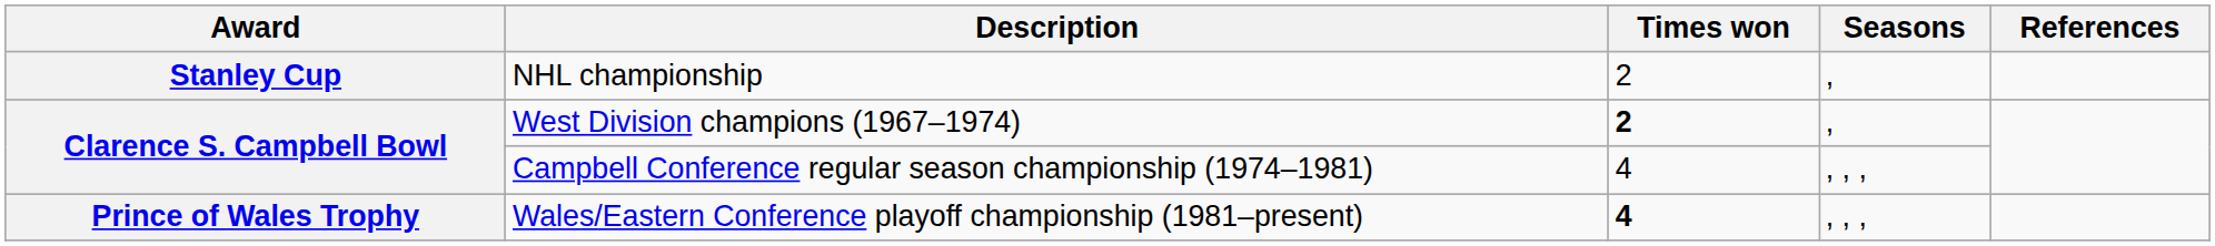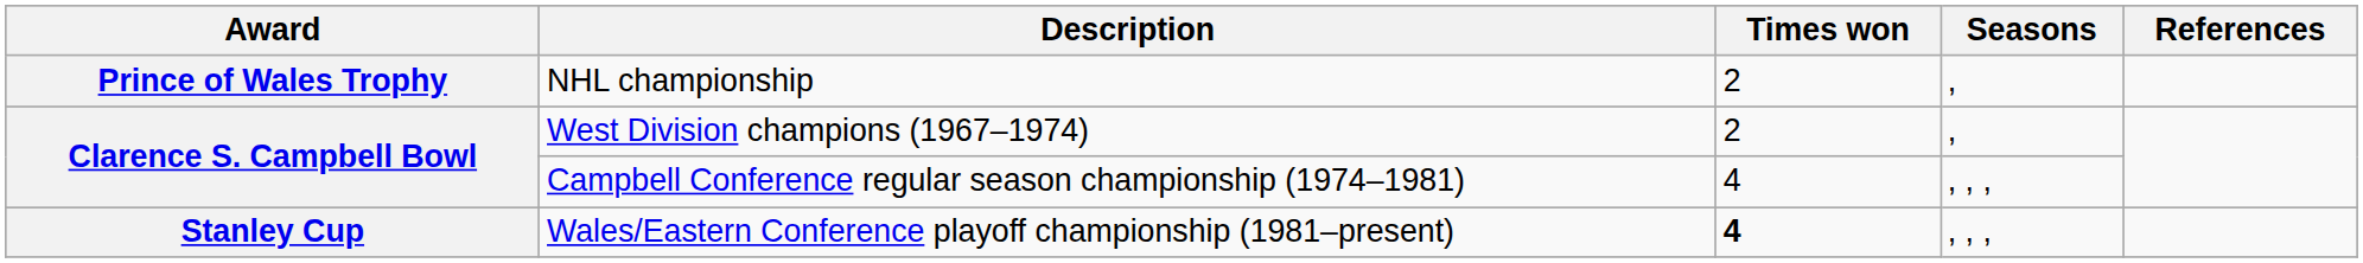NHL championship | Award: Stanley Cup -> Prince of Wales Trophy
West Division champions (1967–1974) | Times won: bold -> normal
Wales/Eastern Conference playoff championship (1981–present) | Award: Prince of Wales Trophy -> Stanley Cup
